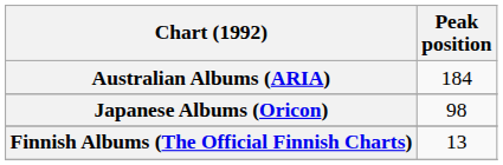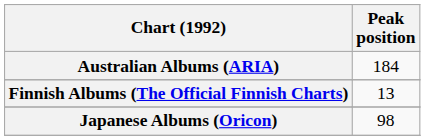rows swapped: Finnish Albums (The Official Finnish Charts) <-> Japanese Albums (Oricon)
